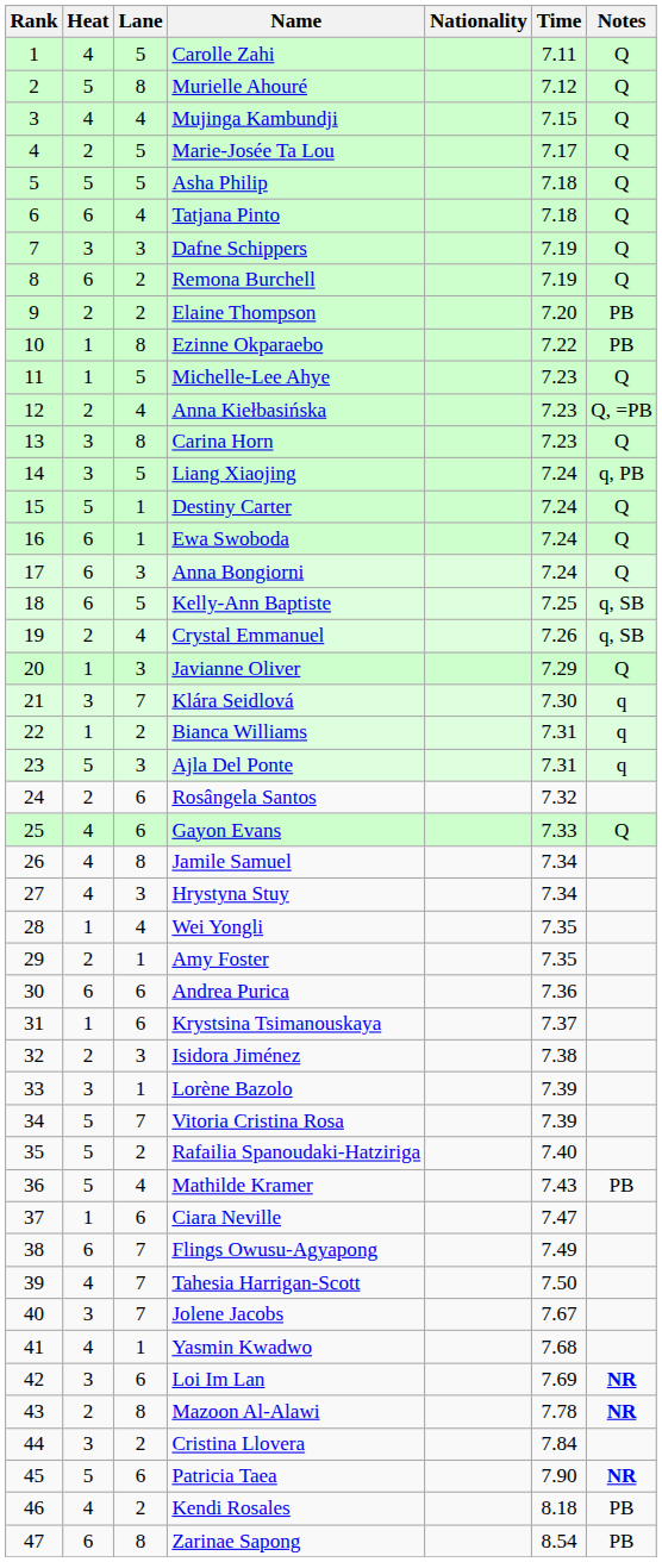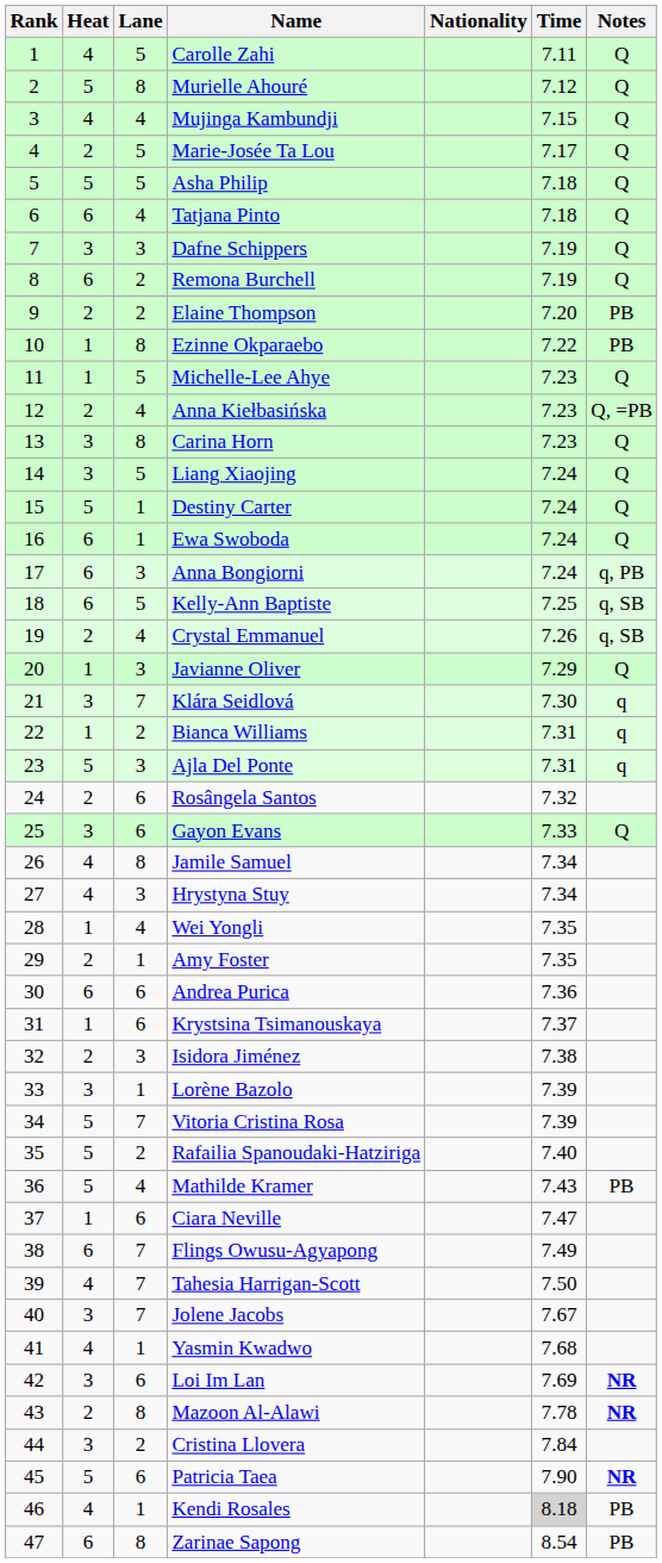Liang Xiaojing | Notes: q, PB -> Q
Anna Bongiorni | Notes: Q -> q, PB
Gayon Evans | Heat: 4 -> 3
Kendi Rosales | Lane: 2 -> 1
Kendi Rosales | Time: no background -> lightgrey background
